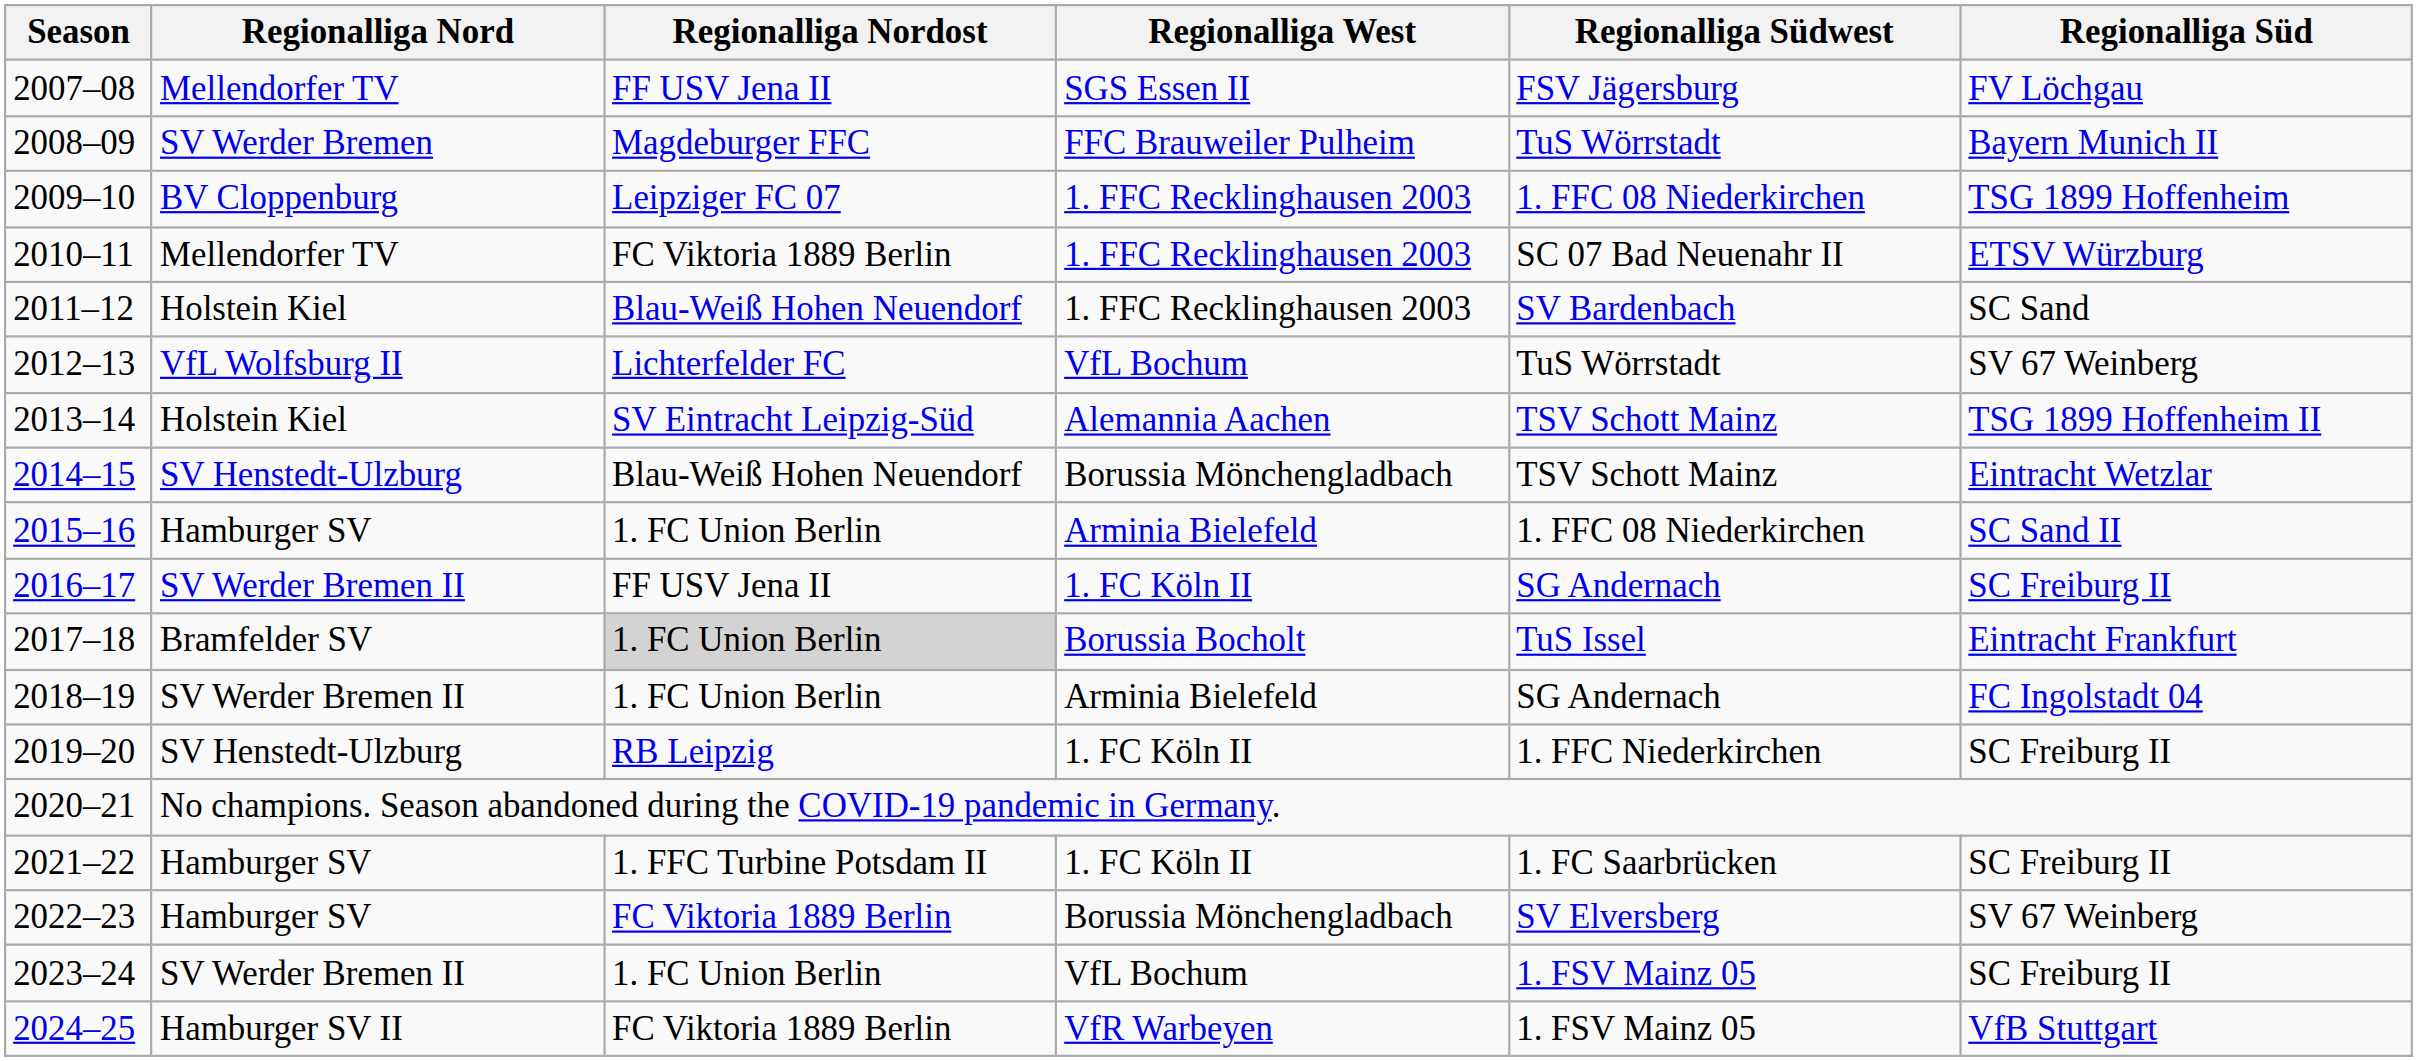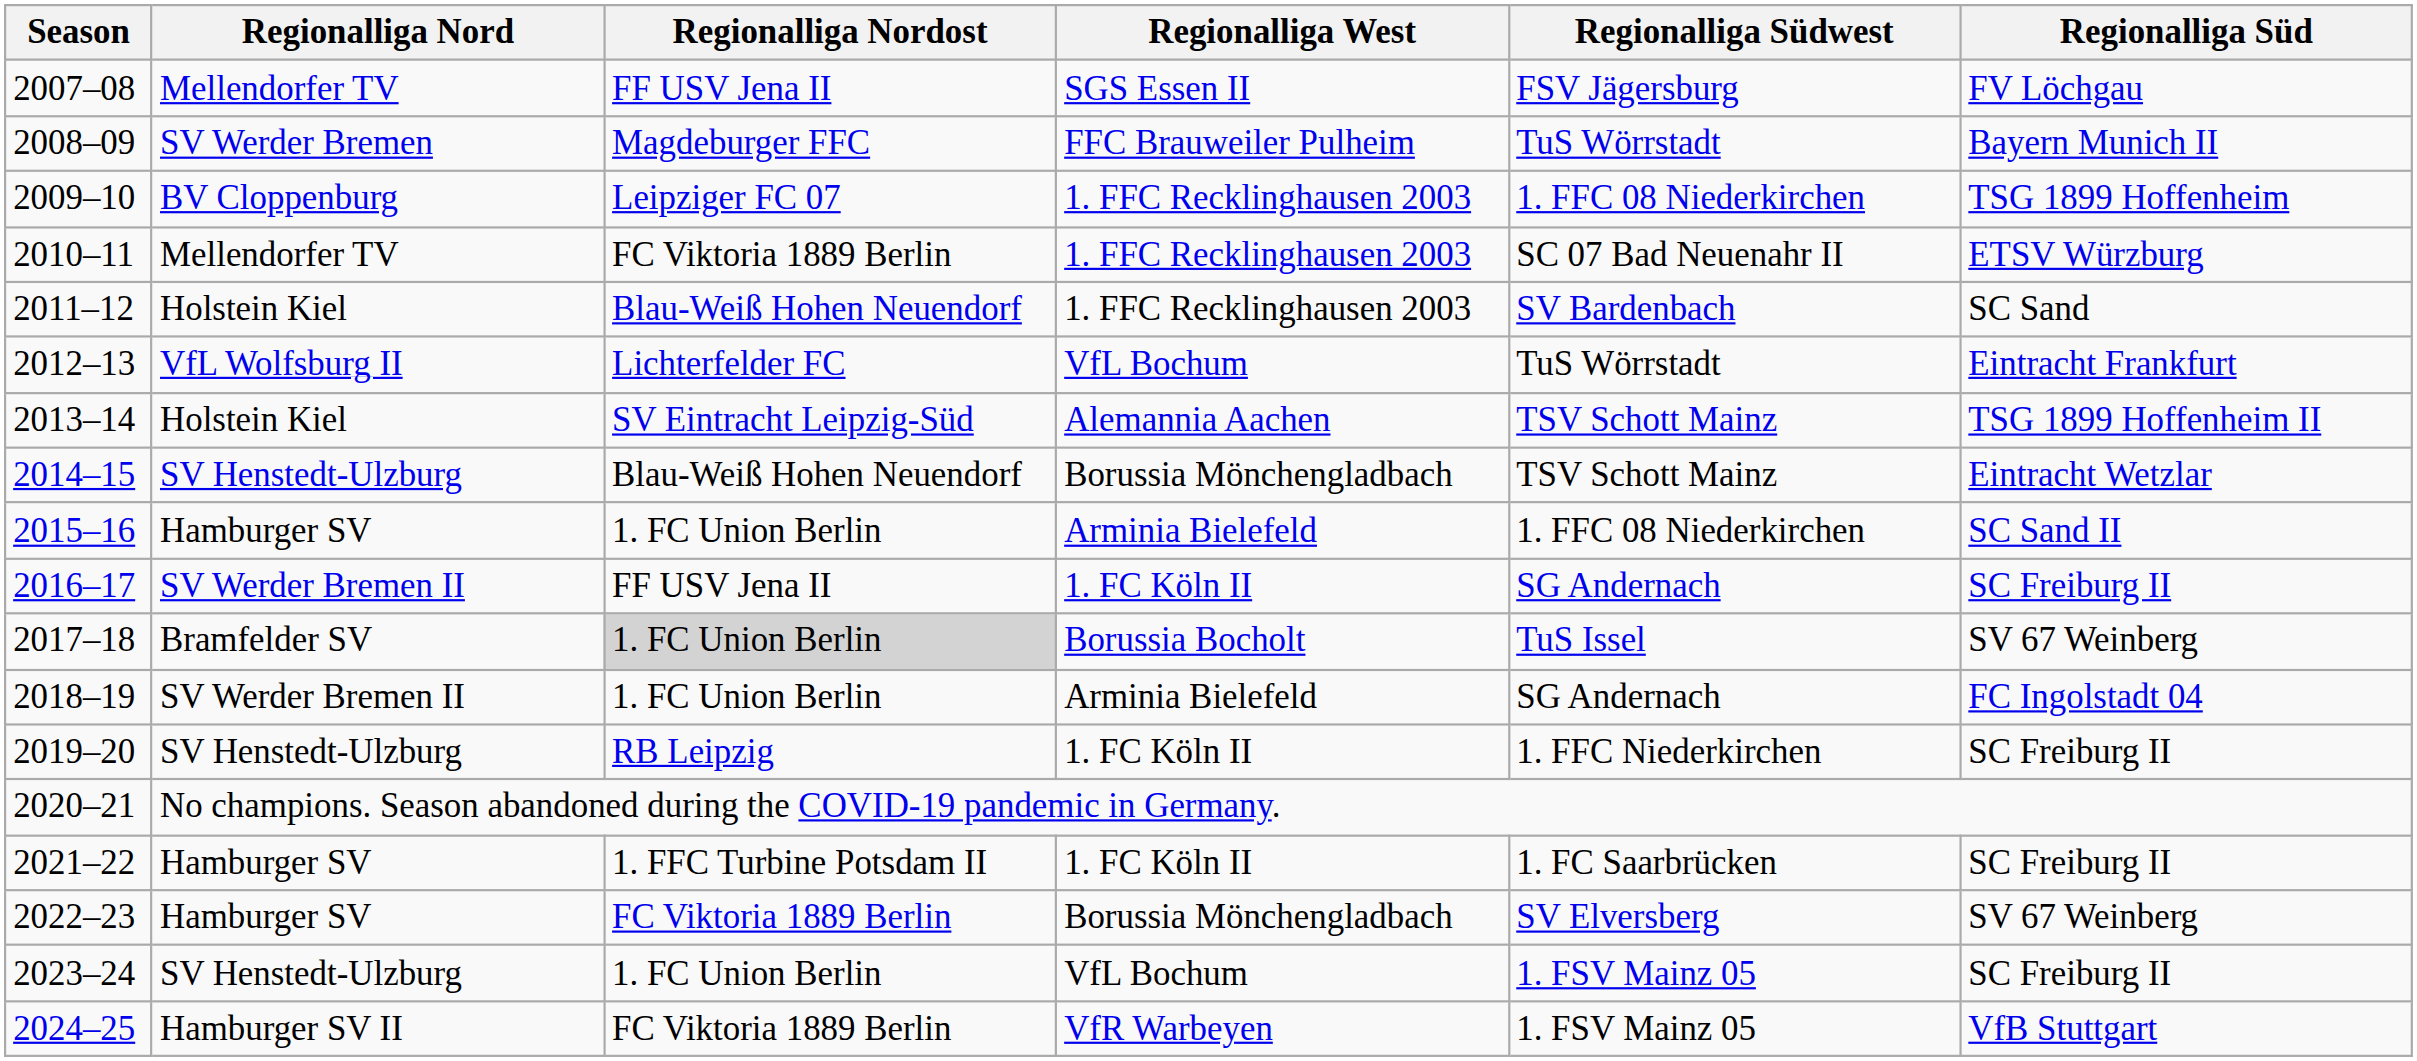2012–13 | Regionalliga Süd: SV 67 Weinberg -> Eintracht Frankfurt
2017–18 | Regionalliga Süd: Eintracht Frankfurt -> SV 67 Weinberg
2023–24 | Regionalliga Nord: SV Werder Bremen II -> SV Henstedt-Ulzburg
